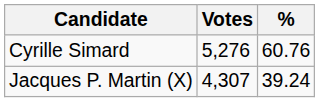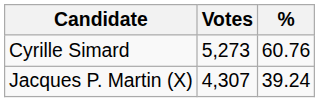Cyrille Simard | Votes: 5,276 -> 5,273
